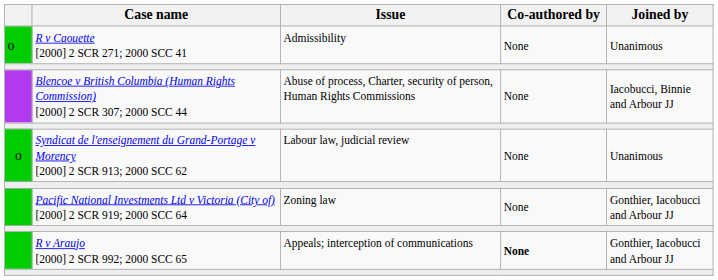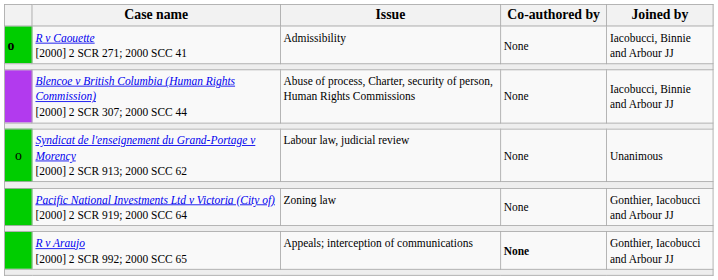R v Caouette [2000] 2 SCR 271; 2000 SCC 41 | column 1: normal -> bold
R v Caouette [2000] 2 SCR 271; 2000 SCC 41 | Joined by: Unanimous -> Iacobucci, Binnie and Arbour JJ
